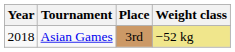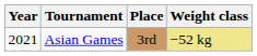Asian Games | Year: 2018 -> 2021
